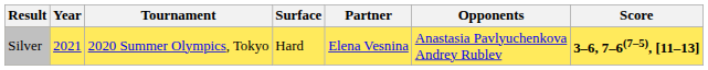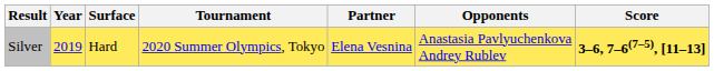columns swapped: Tournament <-> Surface
Silver | Year: 2021 -> 2019
